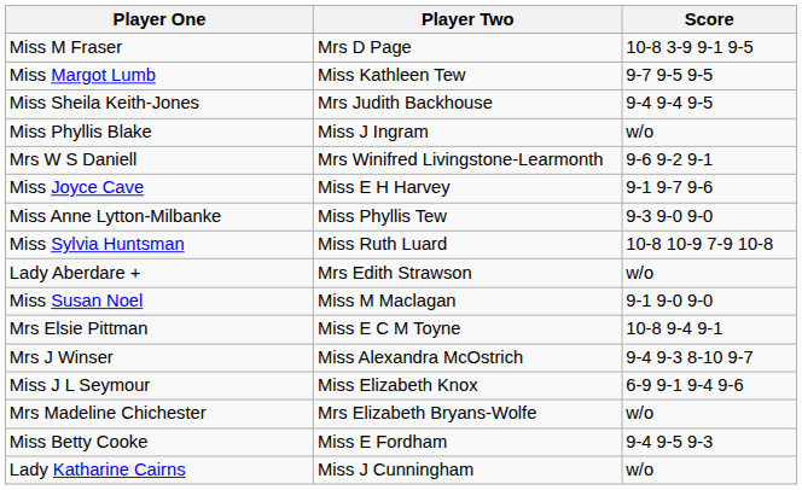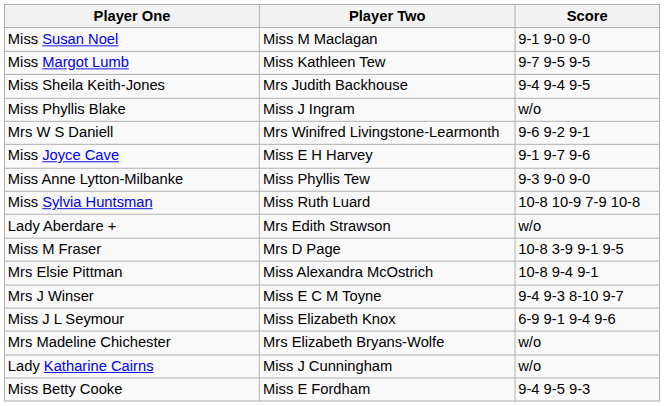rows swapped: Miss Susan Noel <-> Miss M Fraser
Mrs Elsie Pittman | Player Two: Miss E C M Toyne -> Miss Alexandra McOstrich
Mrs J Winser | Player Two: Miss Alexandra McOstrich -> Miss E C M Toyne
rows swapped: Lady Katharine Cairns <-> Miss Betty Cooke
